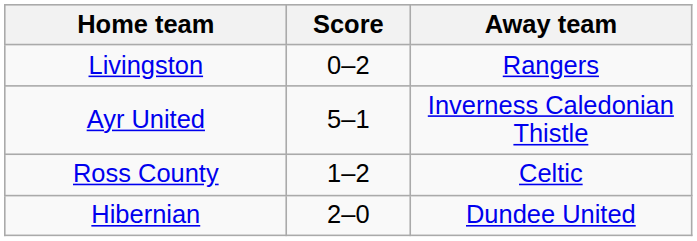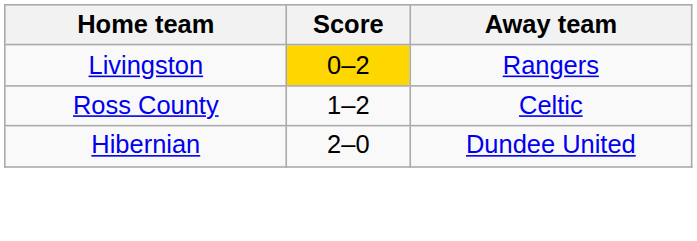Livingston | Score: no background -> gold background
- row: Ayr United | 5–1 | Inverness Caledonian Thistle
